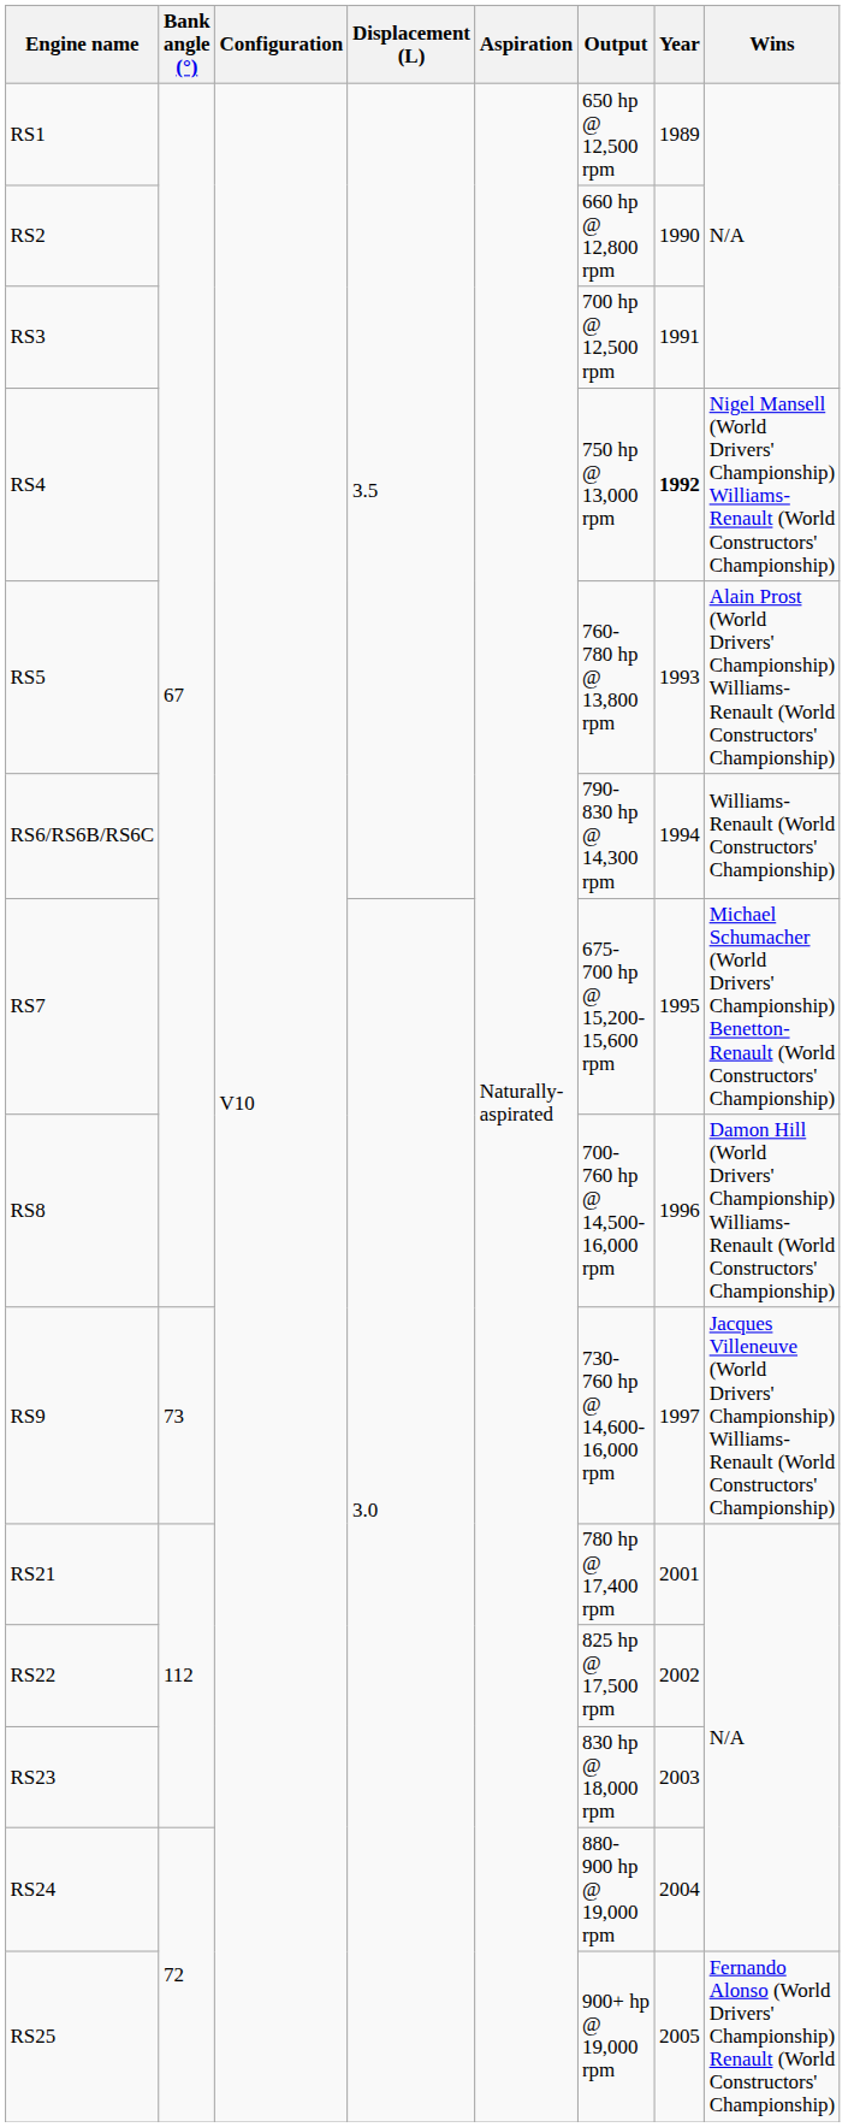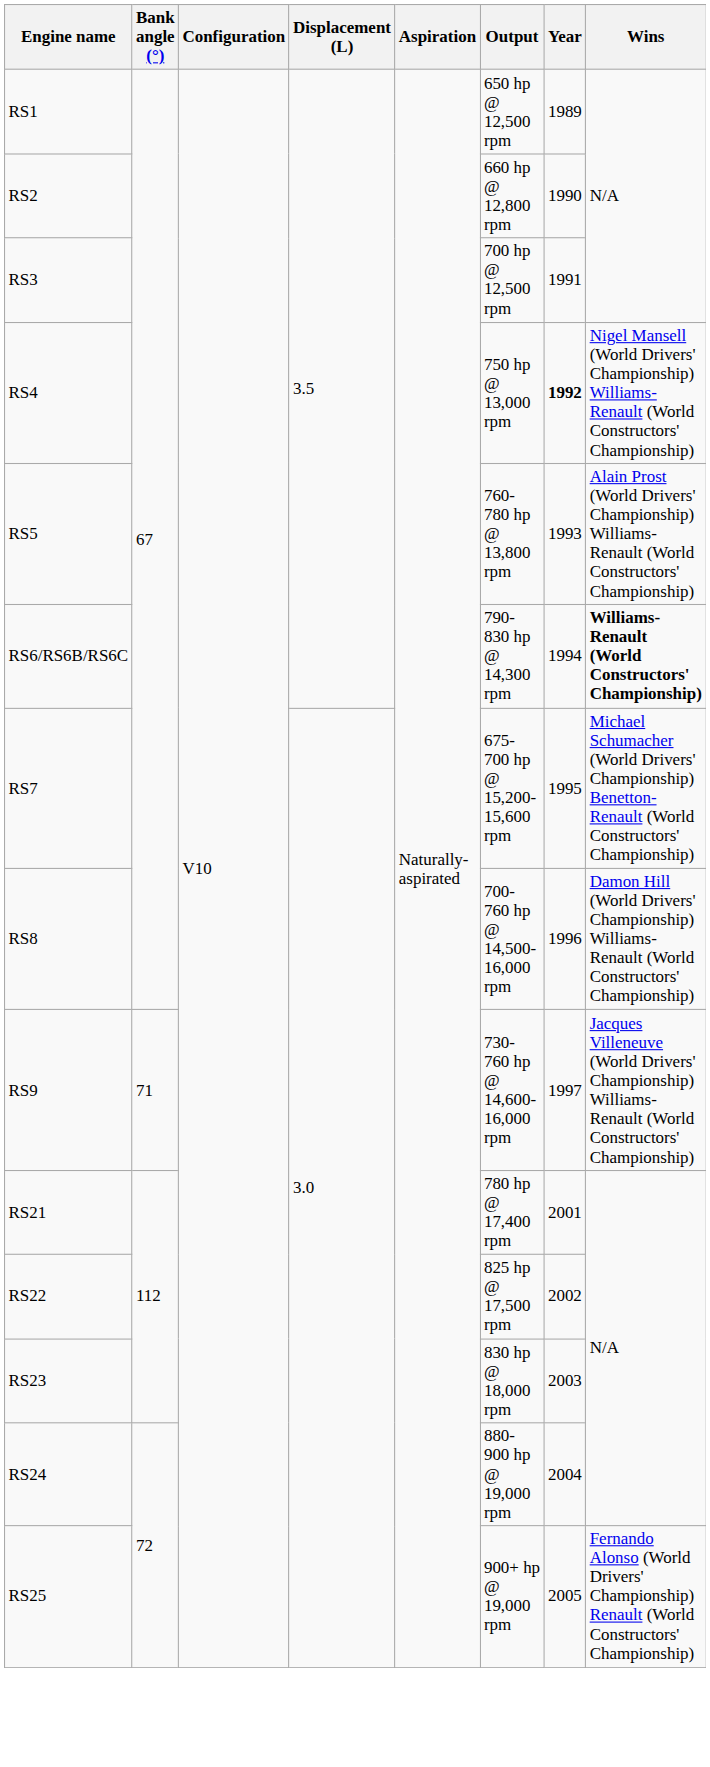RS6/RS6B/RS6C | Wins: normal -> bold
RS9 | Bank angle (°): 73 -> 71
